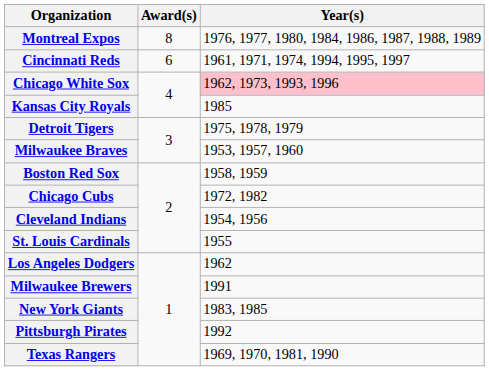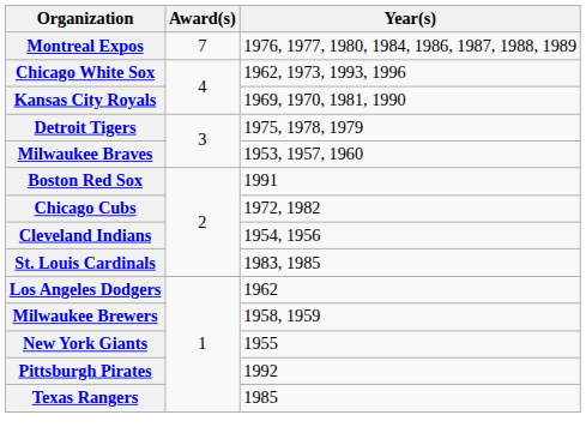Montreal Expos | Award(s): 8 -> 7
- row: Cincinnati Reds | 6 | 1961, 1971, 1974, 1994, 1995, 1997
Chicago White Sox | Year(s): pink background -> no background
Kansas City Royals | Year(s): 1985 -> 1969, 1970, 1981, 1990
Boston Red Sox | Year(s): 1958, 1959 -> 1991
St. Louis Cardinals | Year(s): 1955 -> 1983, 1985
Milwaukee Brewers | Year(s): 1991 -> 1958, 1959
New York Giants | Year(s): 1983, 1985 -> 1955
Texas Rangers | Year(s): 1969, 1970, 1981, 1990 -> 1985
